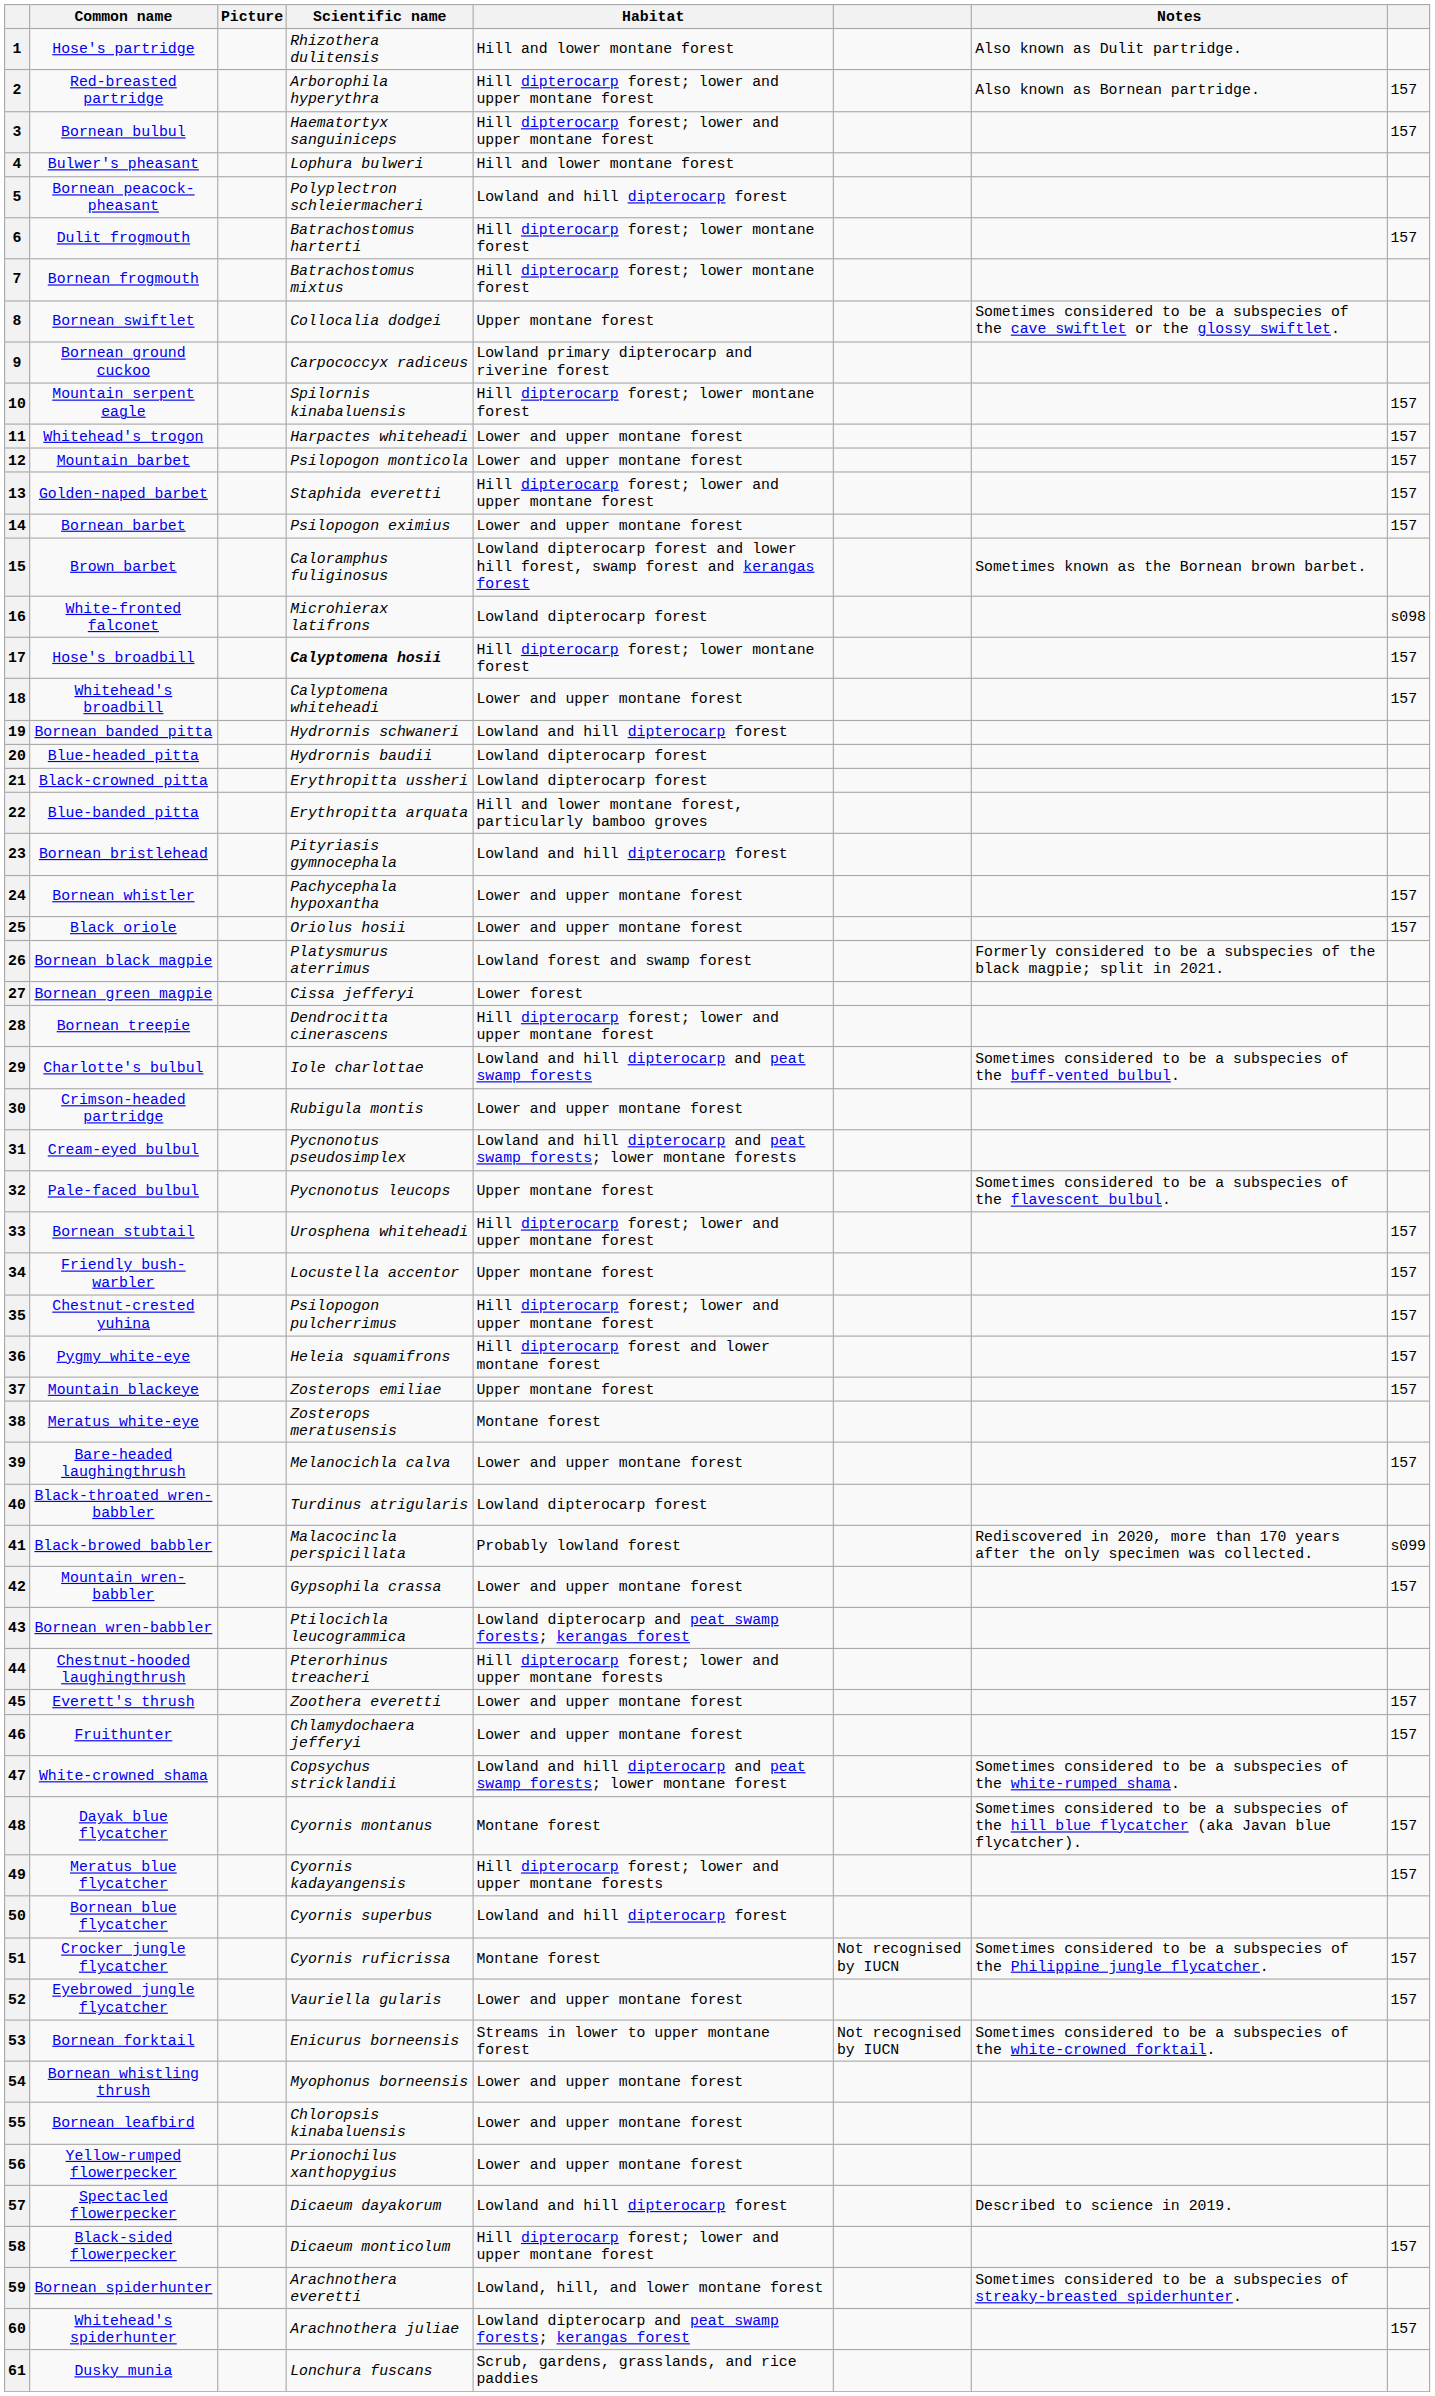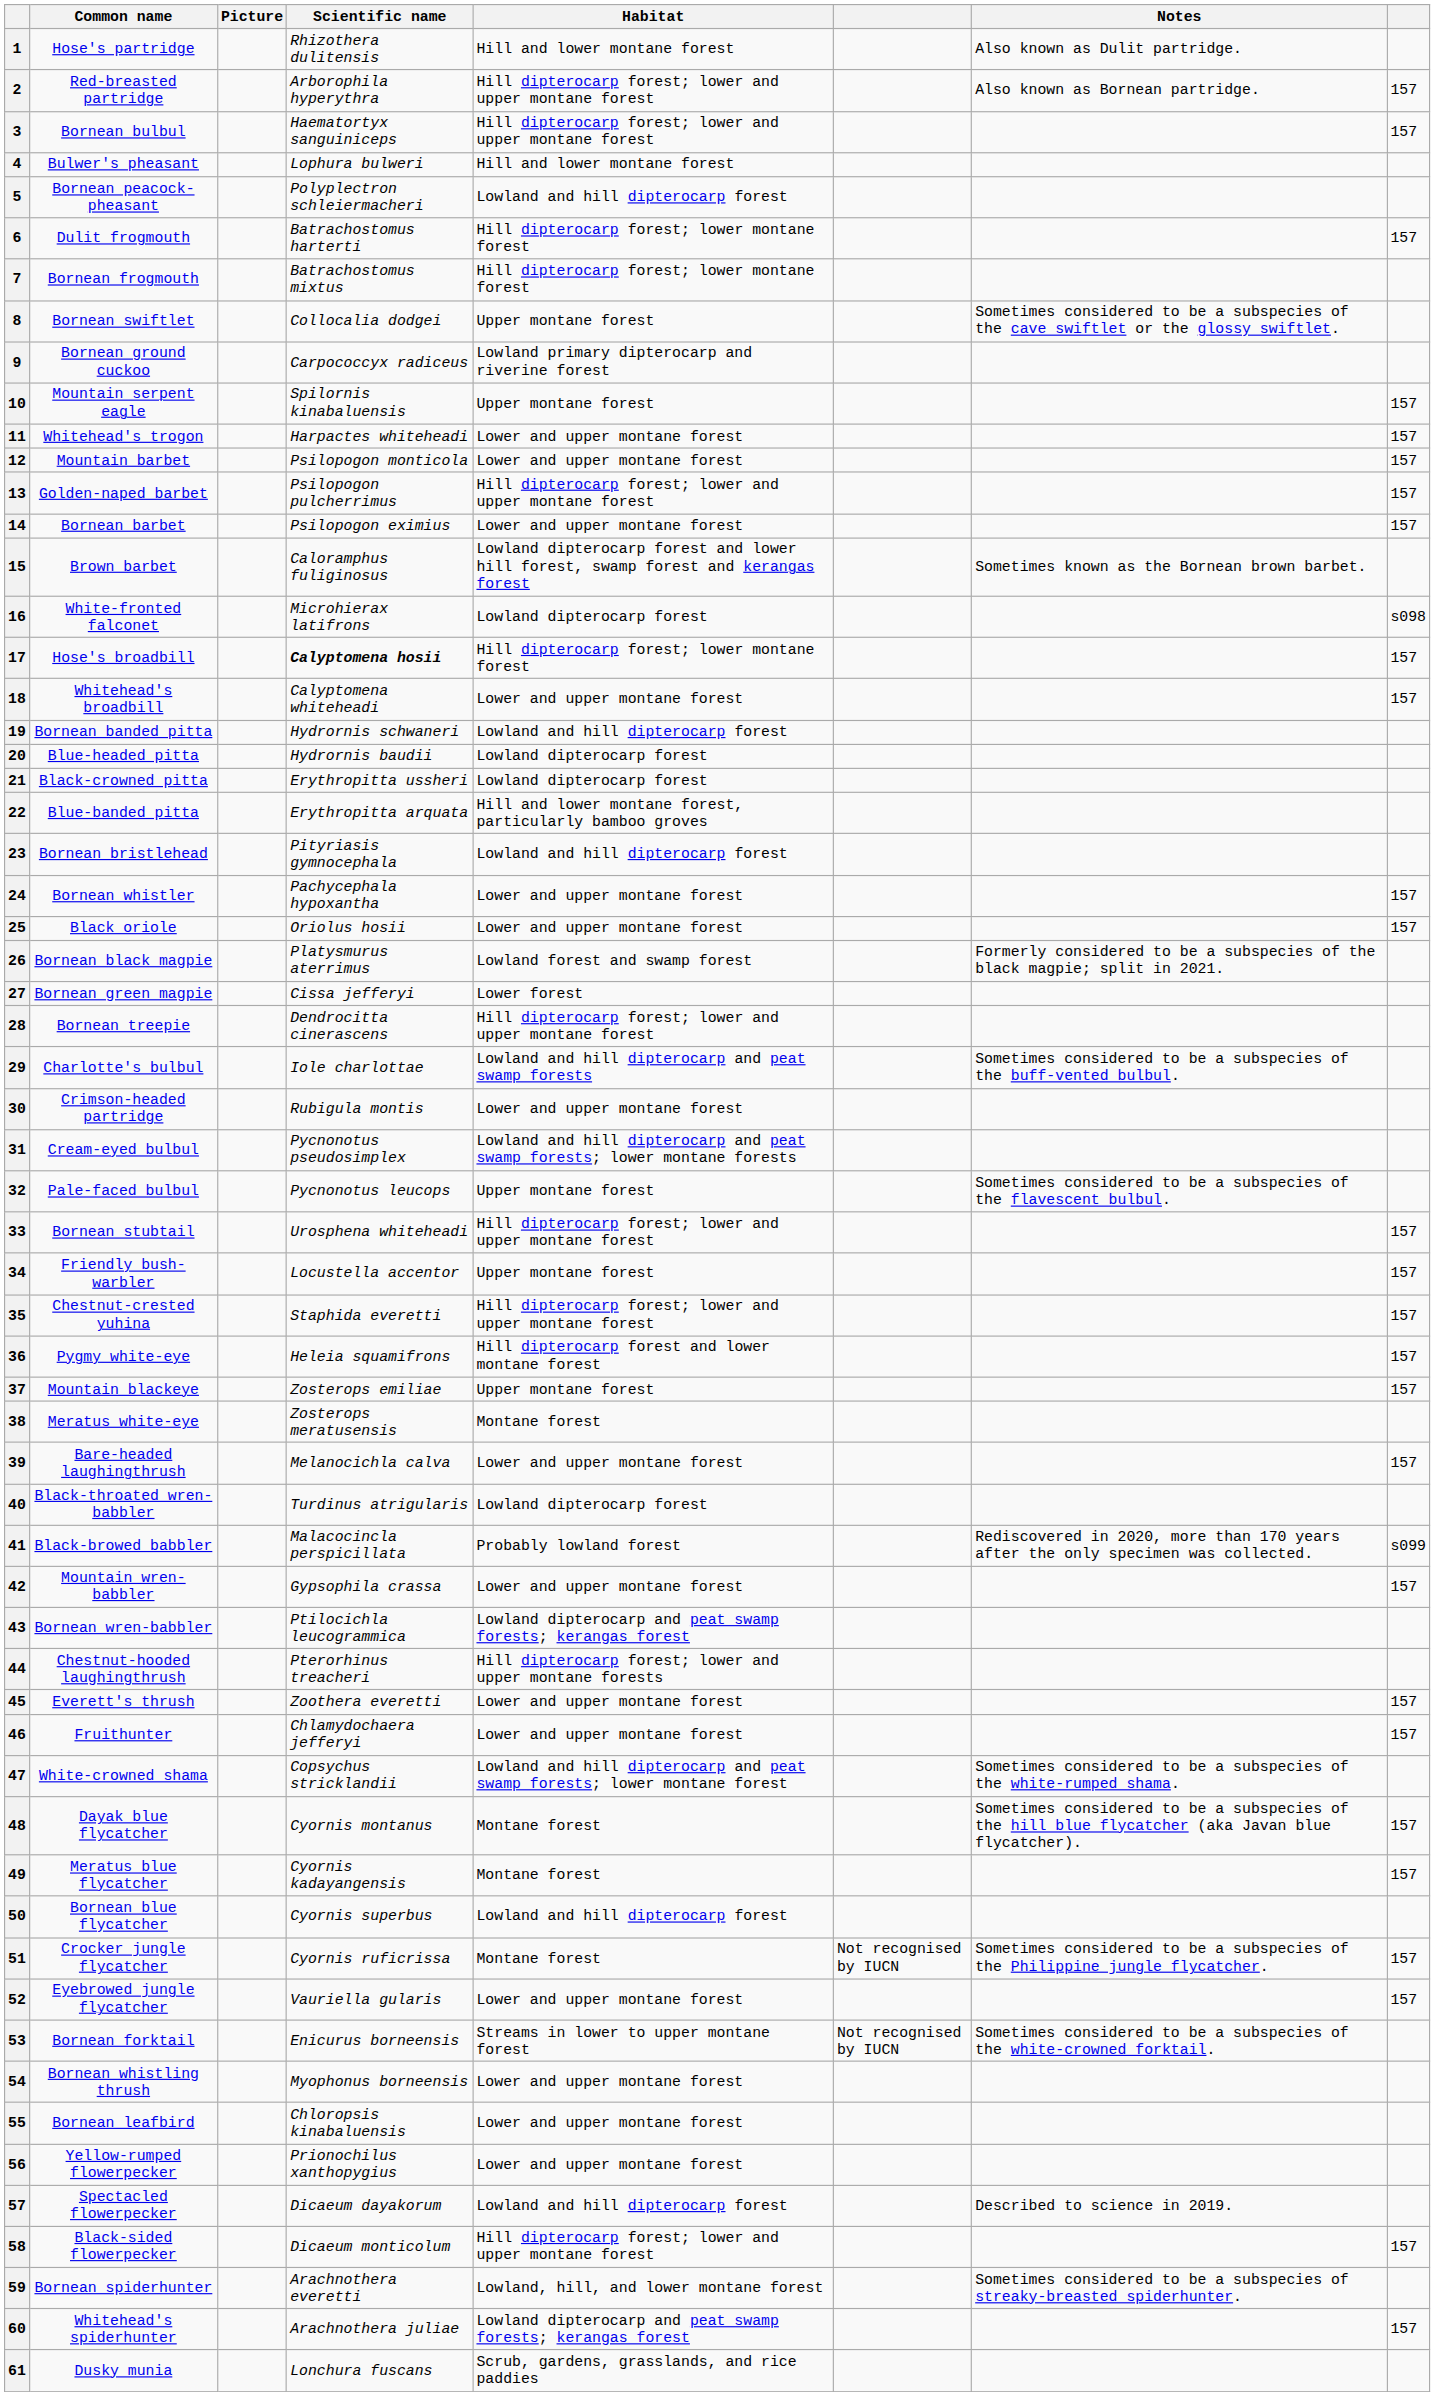10 | Habitat: Hill dipterocarp forest; lower montane forest -> Upper montane forest
13 | Scientific name: Staphida everetti -> Psilopogon pulcherrimus
35 | Scientific name: Psilopogon pulcherrimus -> Staphida everetti
49 | Habitat: Hill dipterocarp forest; lower and upper montane forests -> Montane forest
